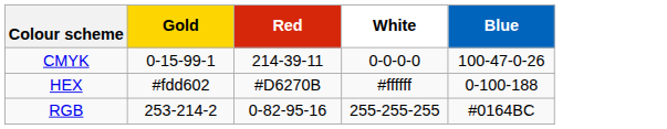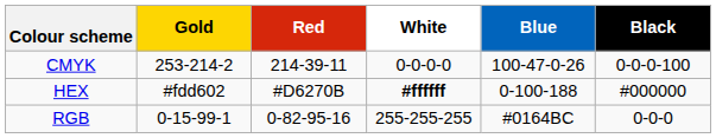+ column: Black | 0-0-0-100 | #000000 | 0-0-0
CMYK | Gold: 0-15-99-1 -> 253-214-2
HEX | White: normal -> bold
RGB | Gold: 253-214-2 -> 0-15-99-1
